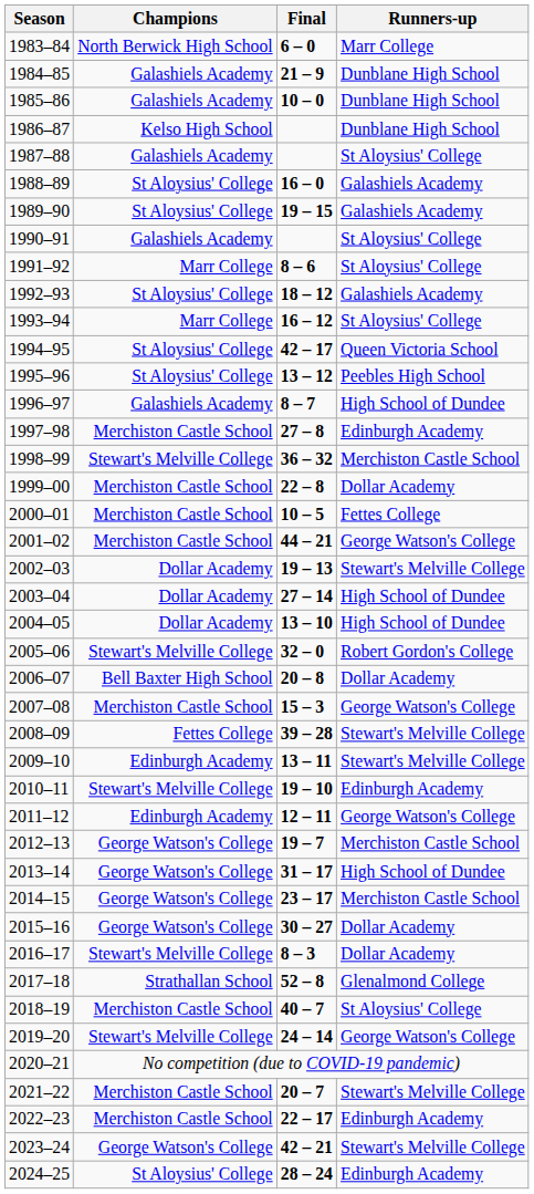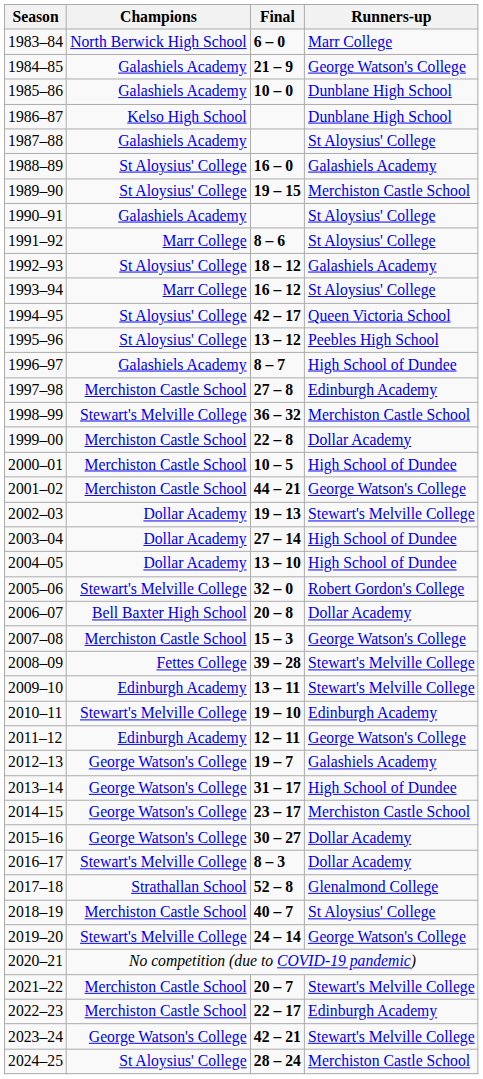1984–85 | Runners-up: Dunblane High School -> George Watson's College
1989–90 | Runners-up: Galashiels Academy -> Merchiston Castle School
2000–01 | Runners-up: Fettes College -> High School of Dundee
2012–13 | Runners-up: Merchiston Castle School -> Galashiels Academy
2024–25 | Runners-up: Edinburgh Academy -> Merchiston Castle School
